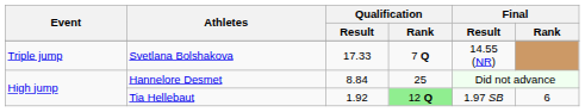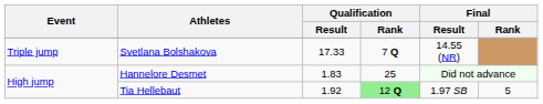Hannelore Desmet | Qualification / Result: 8.84 -> 1.83
Tia Hellebaut | Final / Rank: 6 -> 5
